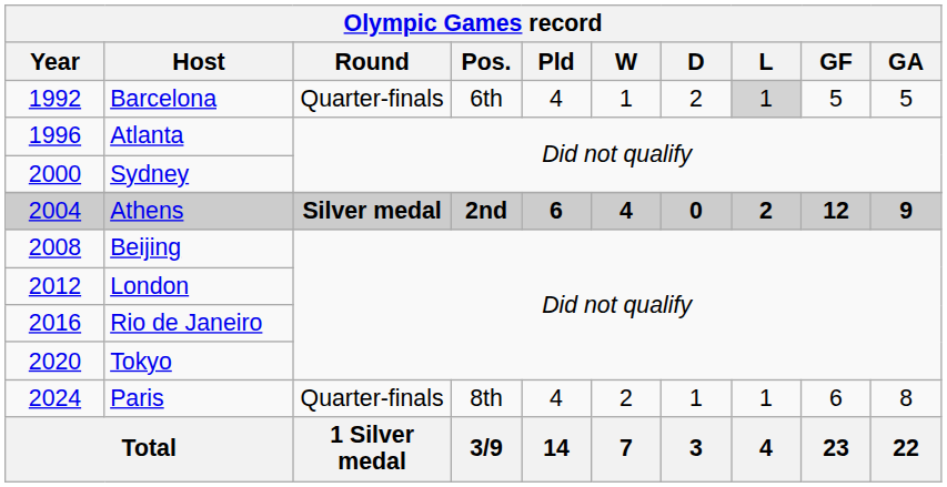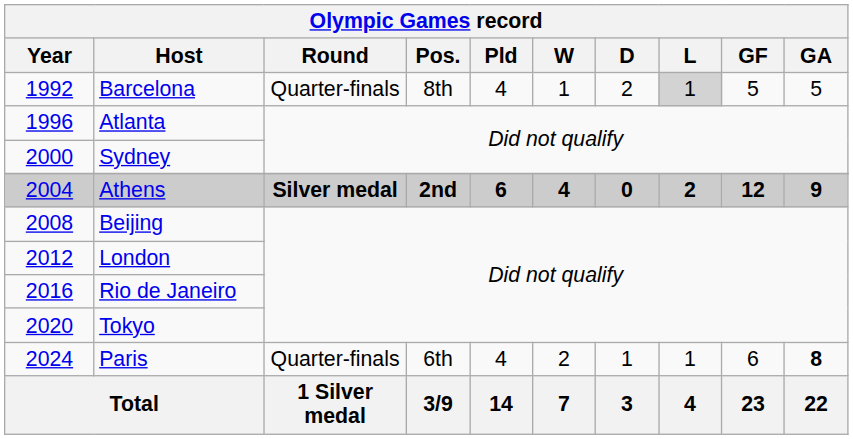Barcelona | Olympic Games record / Pos.: 6th -> 8th
Paris | Olympic Games record / Pos.: 8th -> 6th
Paris | Olympic Games record / GA: normal -> bold
